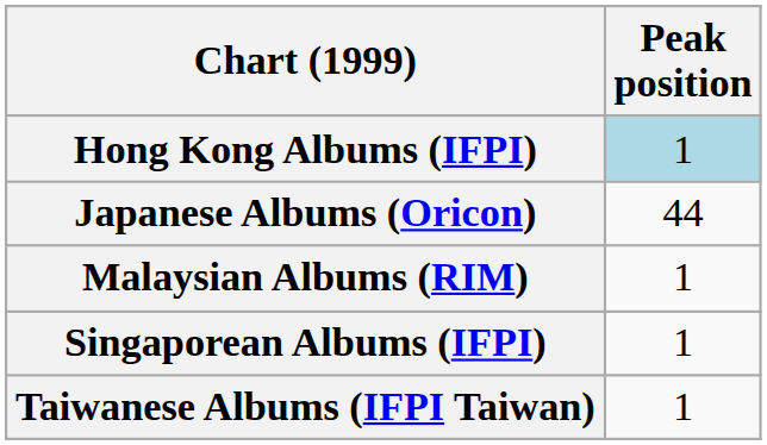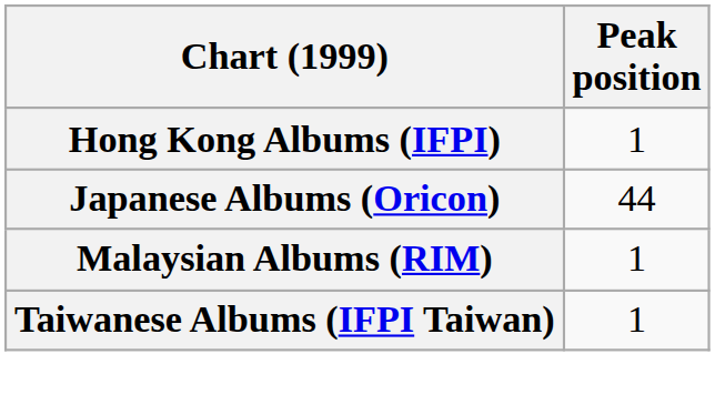Hong Kong Albums (IFPI) | Peak position: lightblue background -> no background
- row: Singaporean Albums (IFPI) | 1
